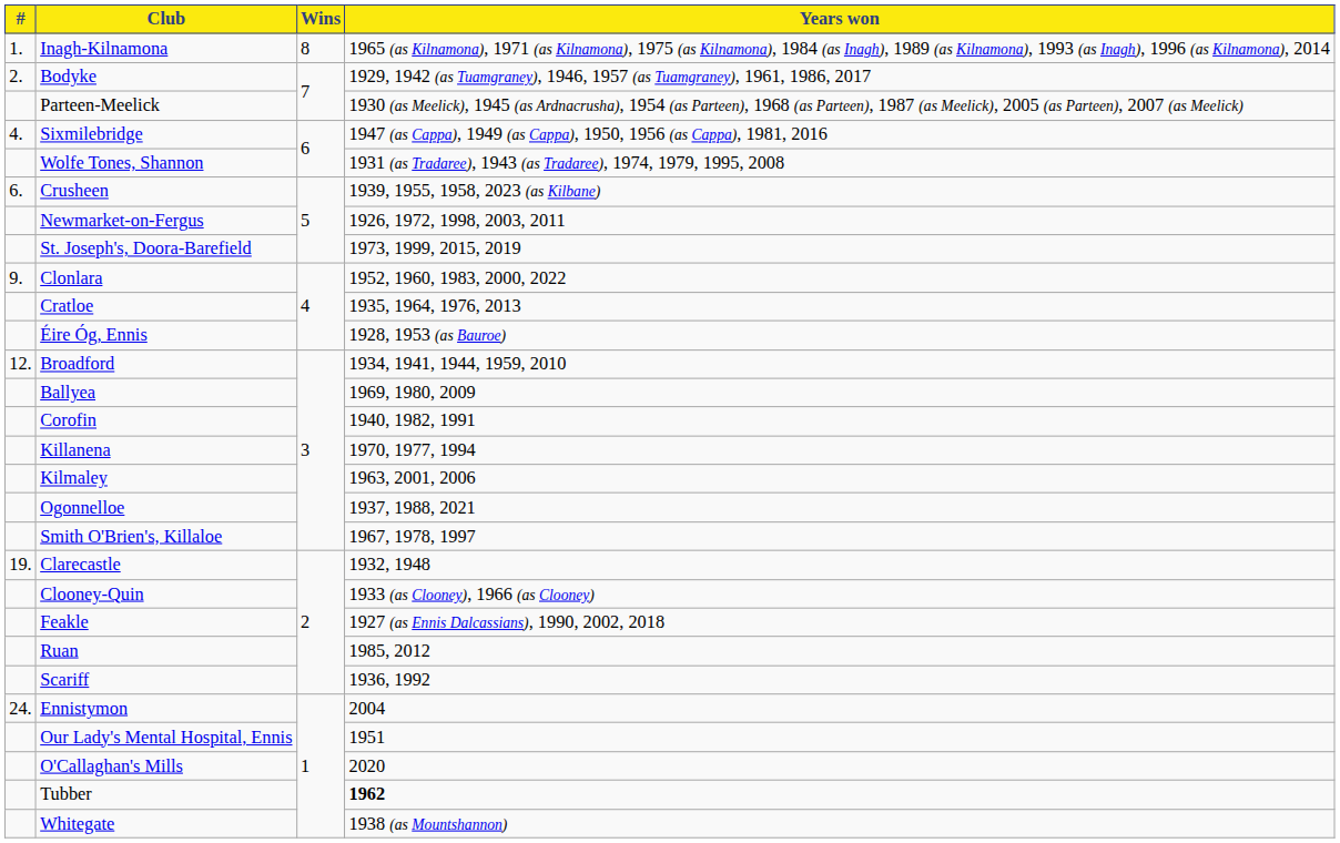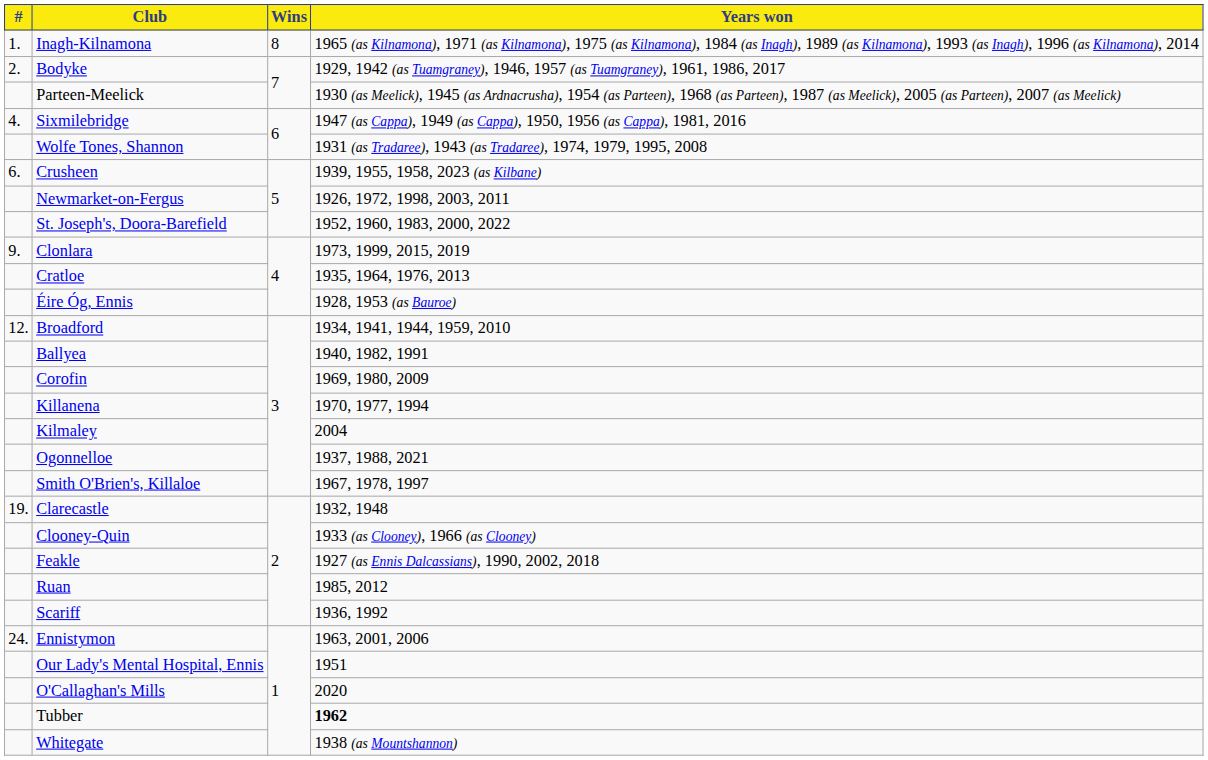St. Joseph's, Doora-Barefield | Years won: 1973, 1999, 2015, 2019 -> 1952, 1960, 1983, 2000, 2022
Clonlara | Years won: 1952, 1960, 1983, 2000, 2022 -> 1973, 1999, 2015, 2019
Ballyea | Years won: 1969, 1980, 2009 -> 1940, 1982, 1991
Corofin | Years won: 1940, 1982, 1991 -> 1969, 1980, 2009
Kilmaley | Years won: 1963, 2001, 2006 -> 2004
Ennistymon | Years won: 2004 -> 1963, 2001, 2006
